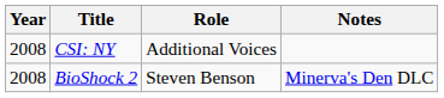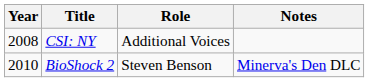BioShock 2 | Year: 2008 -> 2010
